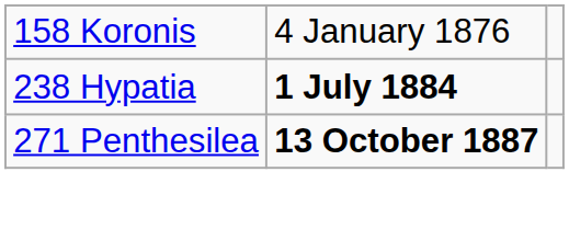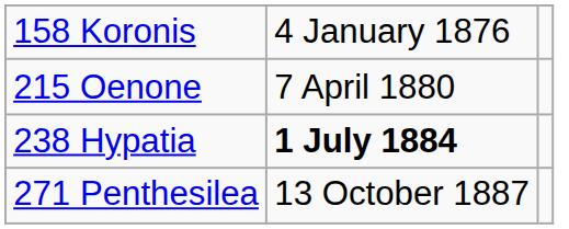+ row: 215 Oenone | 7 April 1880
271 Penthesilea | column 2: bold -> normal
